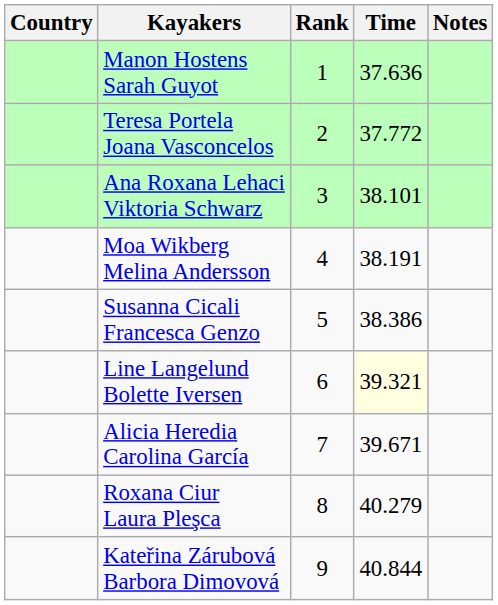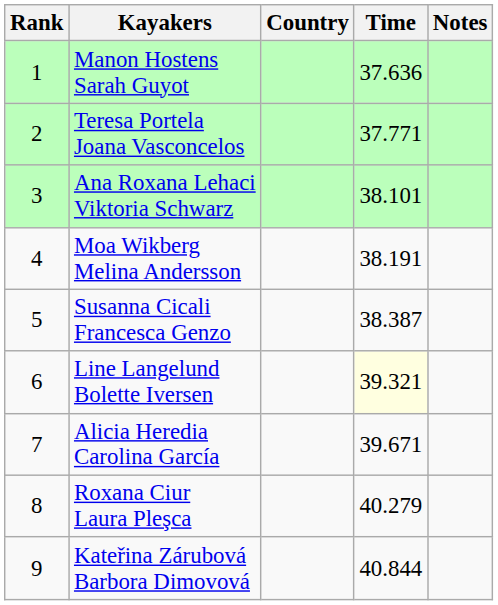columns swapped: Rank <-> Country
Teresa Portela Joana Vasconcelos | Time: 37.772 -> 37.771
Susanna Cicali Francesca Genzo | Time: 38.386 -> 38.387
